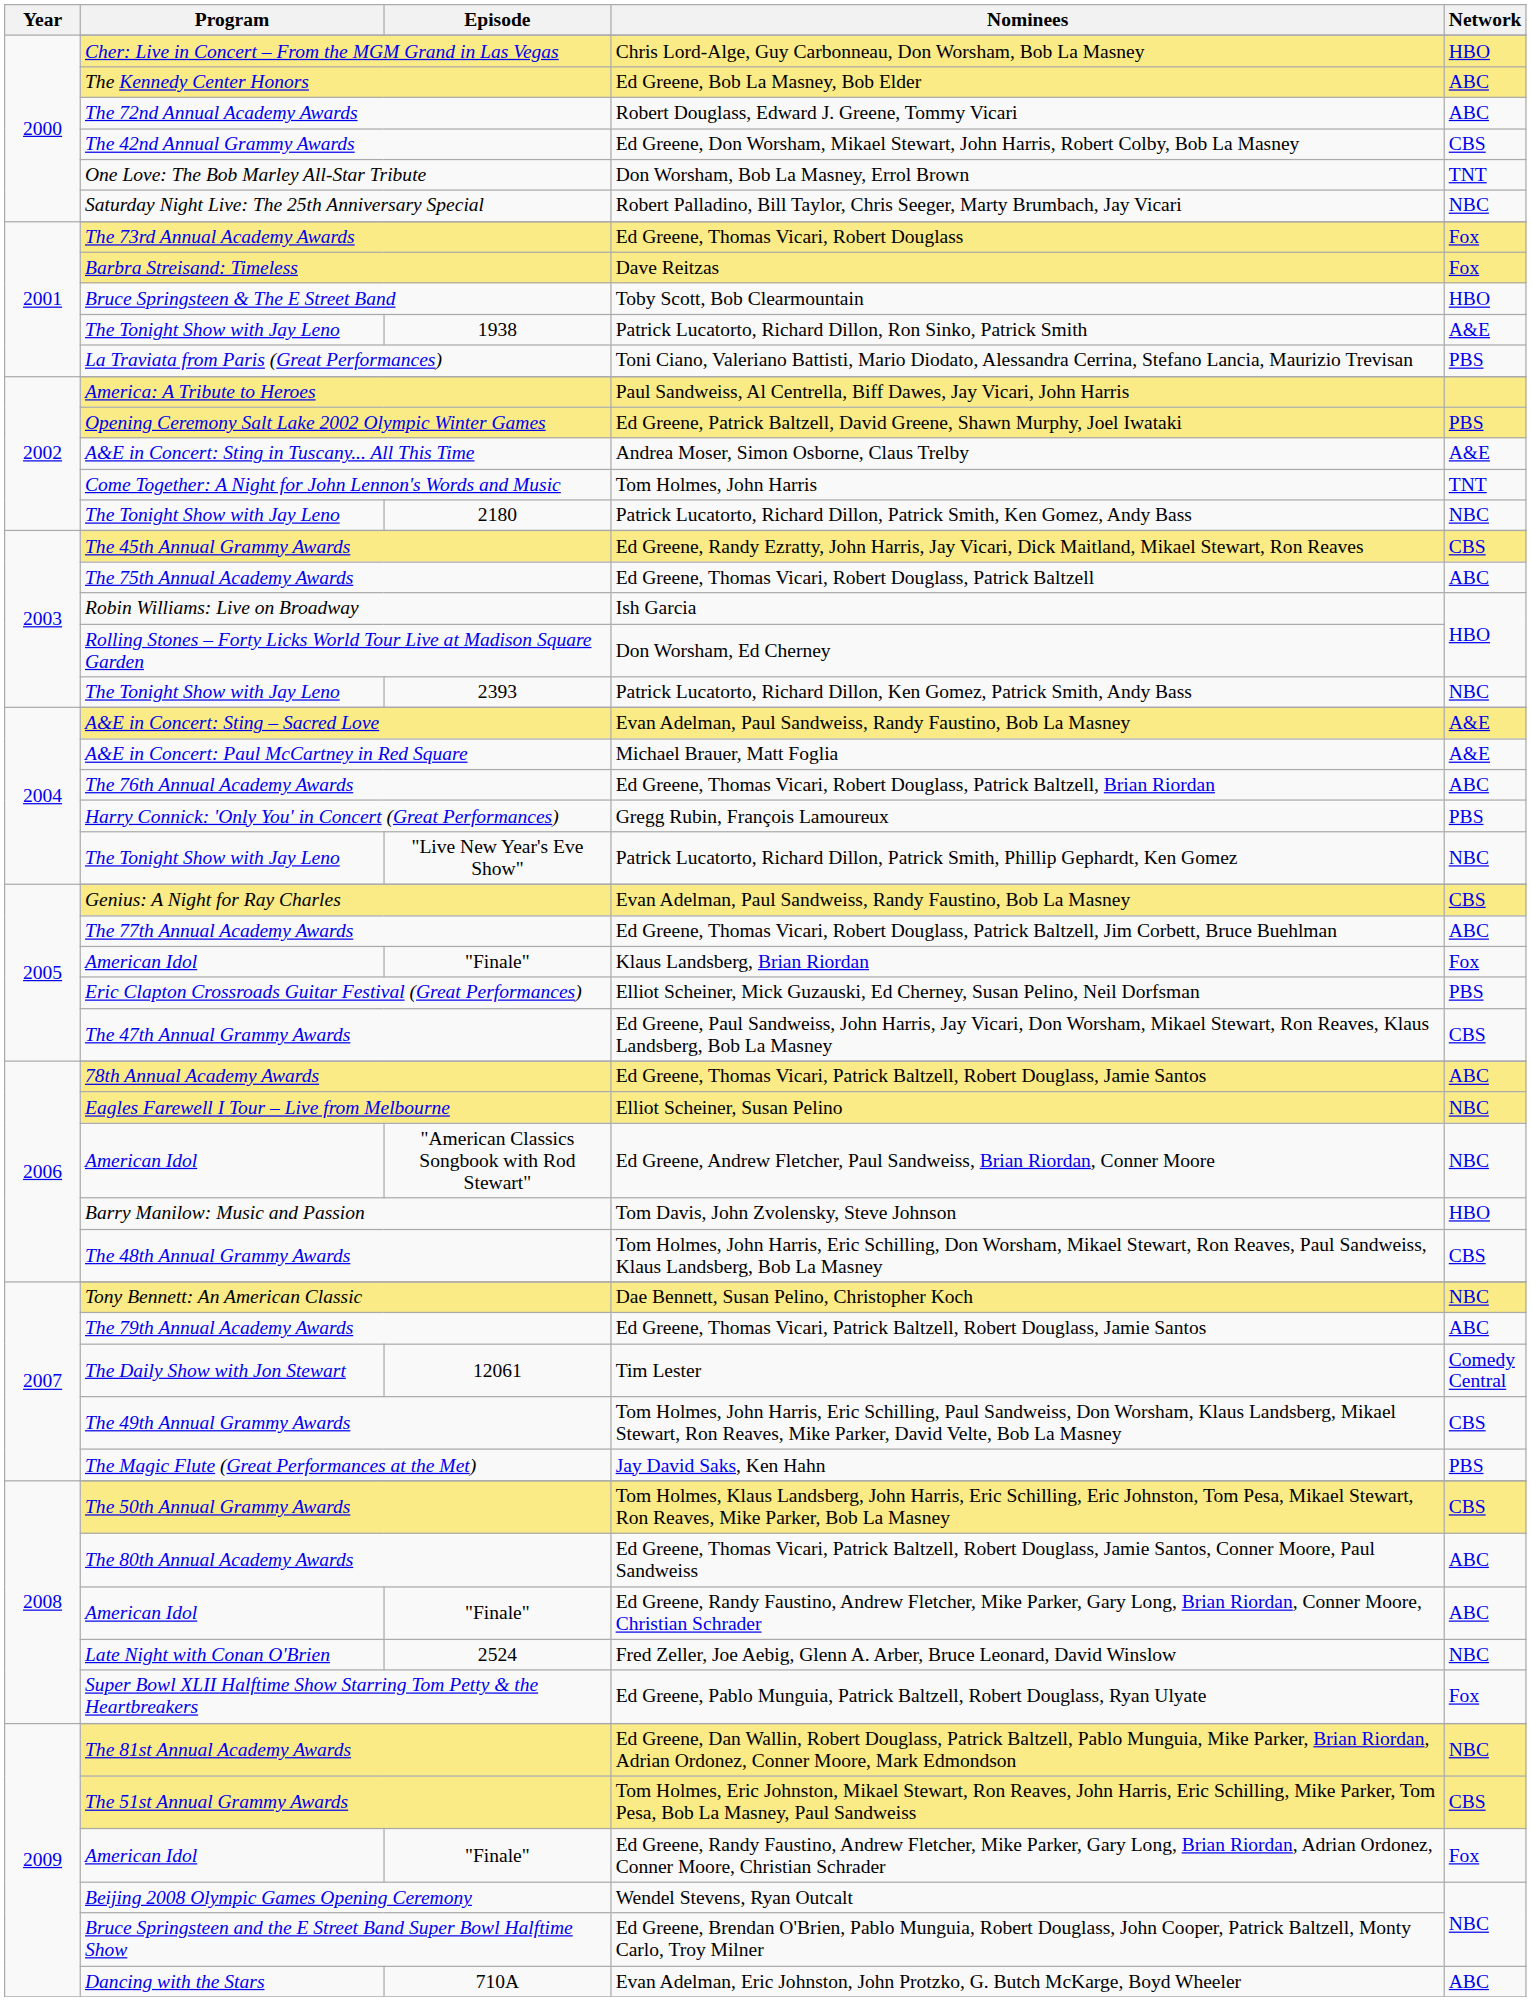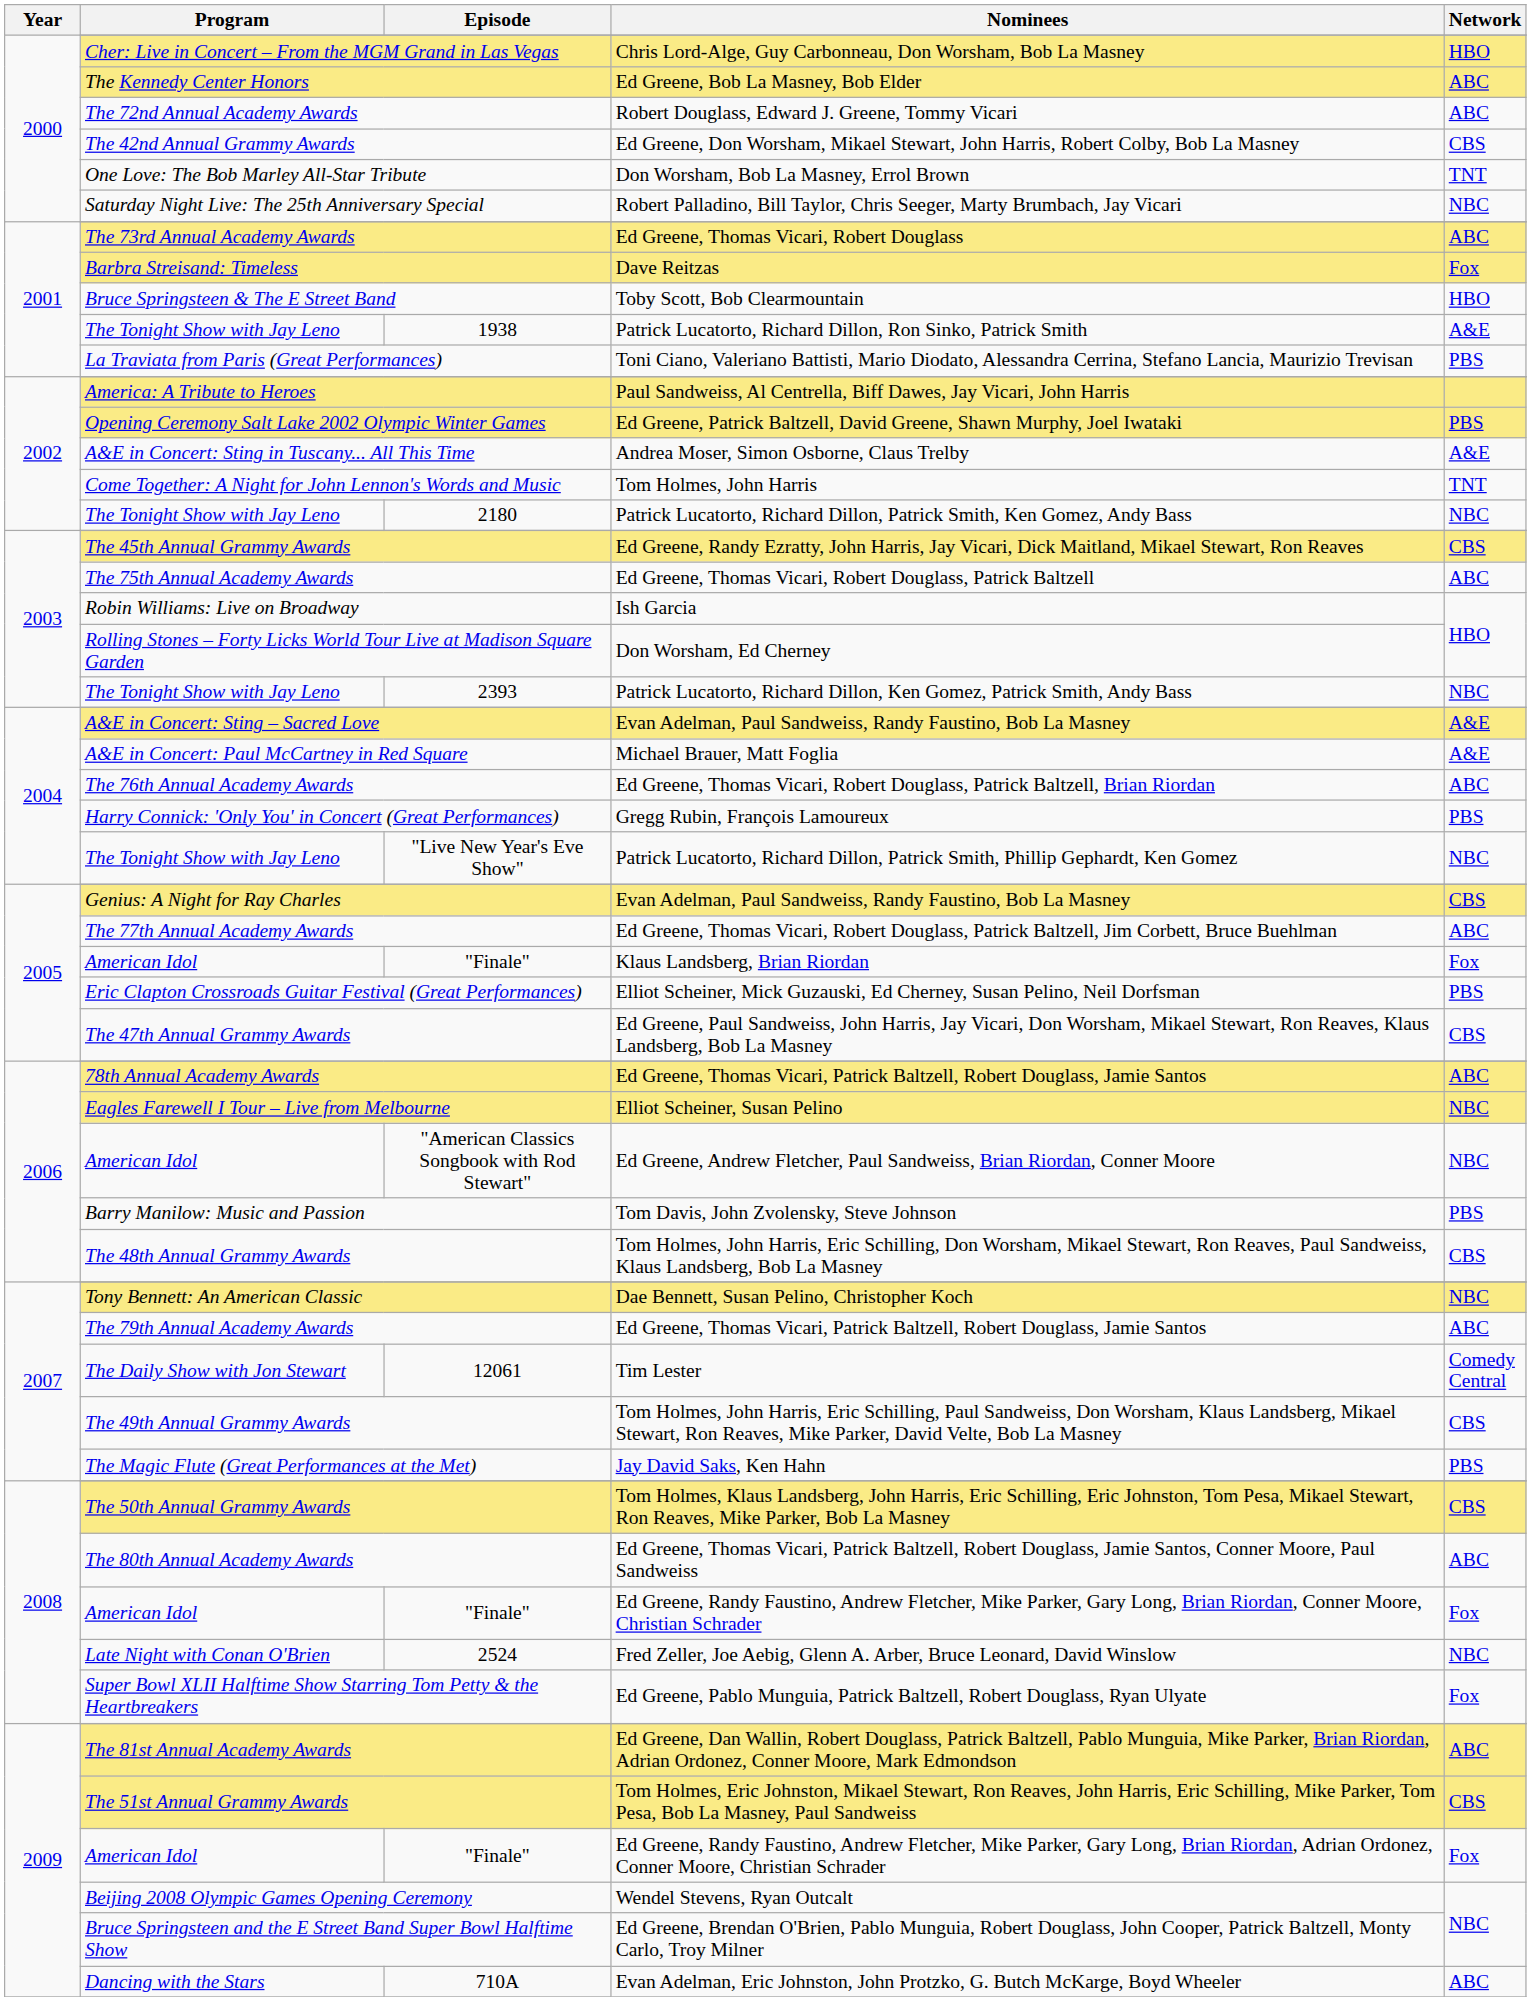The 73rd Annual Academy Awards | Network: Fox -> ABC
Barry Manilow: Music and Passion | Network: HBO -> PBS
2008 / "Finale" | Network: ABC -> Fox
The 81st Annual Academy Awards | Network: NBC -> ABC
